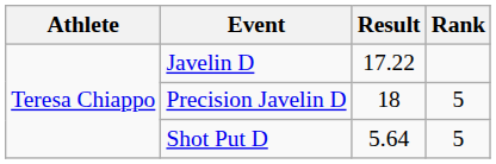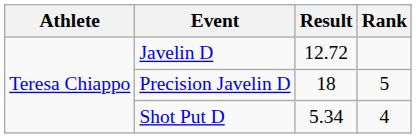Javelin D | Result: 17.22 -> 12.72
Shot Put D | Result: 5.64 -> 5.34
Shot Put D | Rank: 5 -> 4
